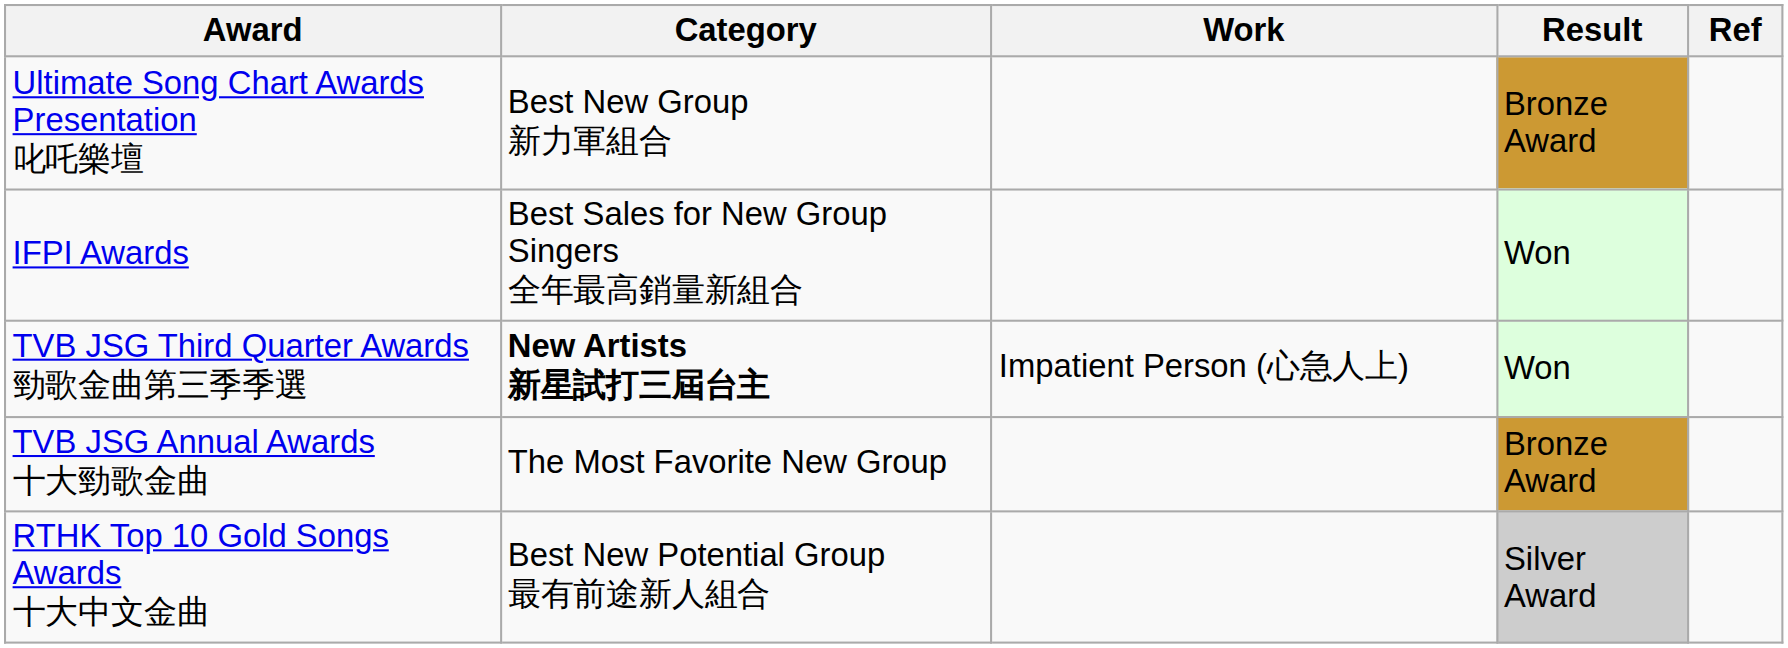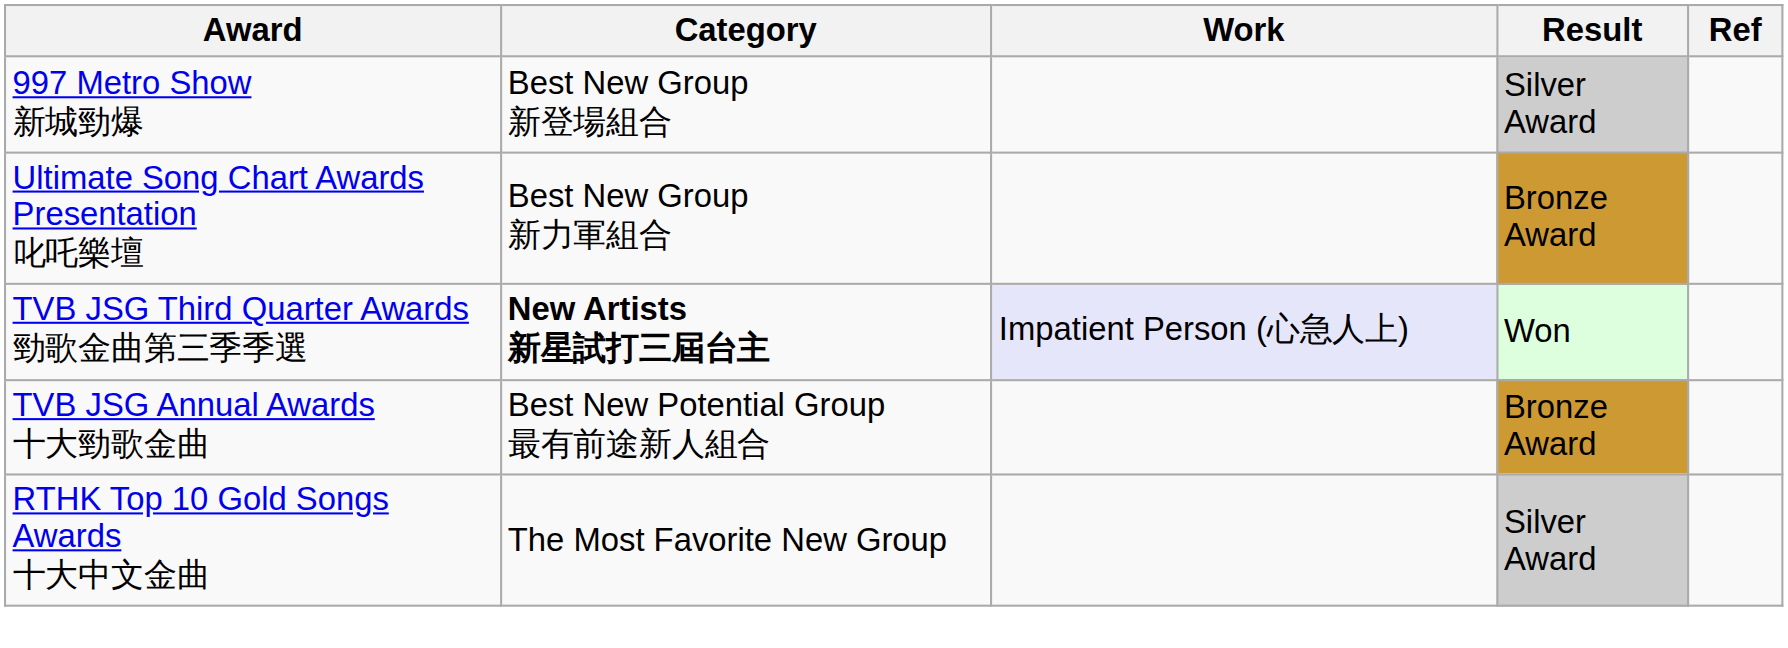+ row: 997 Metro Show 新城勁爆 | Best New Group 新登場組合 | Silver Award
- row: IFPI Awards | Best Sales for New Group Singers 全年最高銷量新組合 | Won
TVB JSG Third Quarter Awards 勁歌金曲第三季季選 | Work: no background -> lavender background
TVB JSG Annual Awards 十大勁歌金曲 | Category: The Most Favorite New Group -> Best New Potential Group 最有前途新人組合
RTHK Top 10 Gold Songs Awards 十大中文金曲 | Category: Best New Potential Group 最有前途新人組合 -> The Most Favorite New Group
